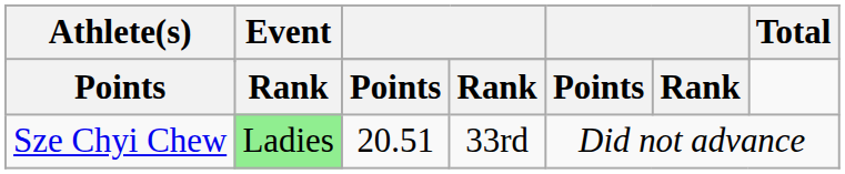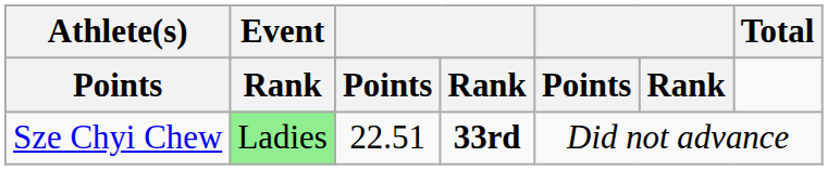Sze Chyi Chew | column 3: 20.51 -> 22.51
Sze Chyi Chew | column 4: normal -> bold
